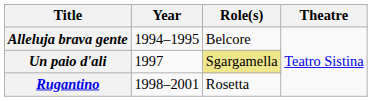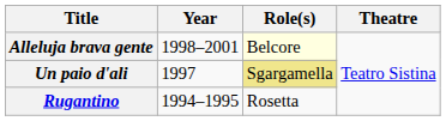Alleluja brava gente | Year: 1994–1995 -> 1998–2001
Alleluja brava gente | Role(s): no background -> lightyellow background
Rugantino | Year: 1998–2001 -> 1994–1995
